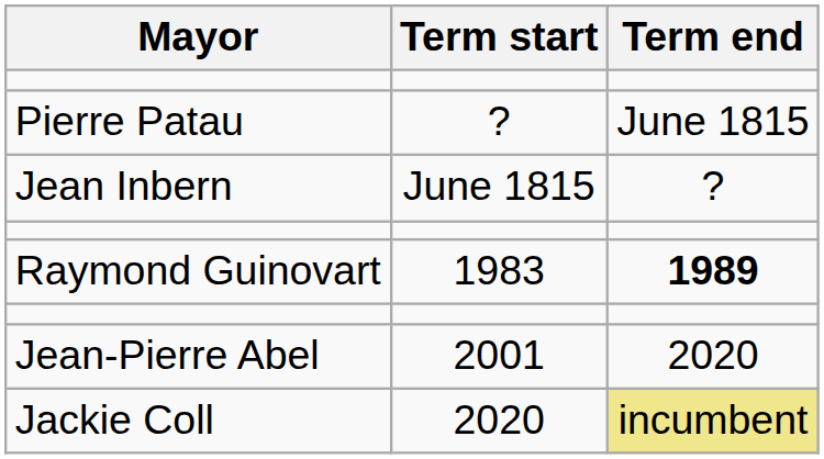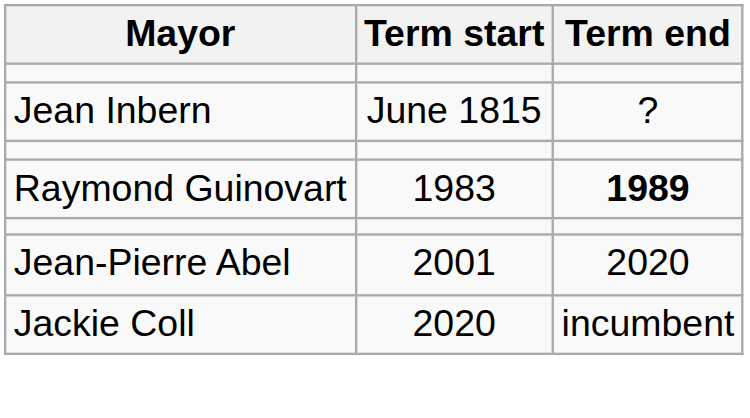- row: Pierre Patau | ? | June 1815
Jackie Coll | Term end: khaki background -> no background
